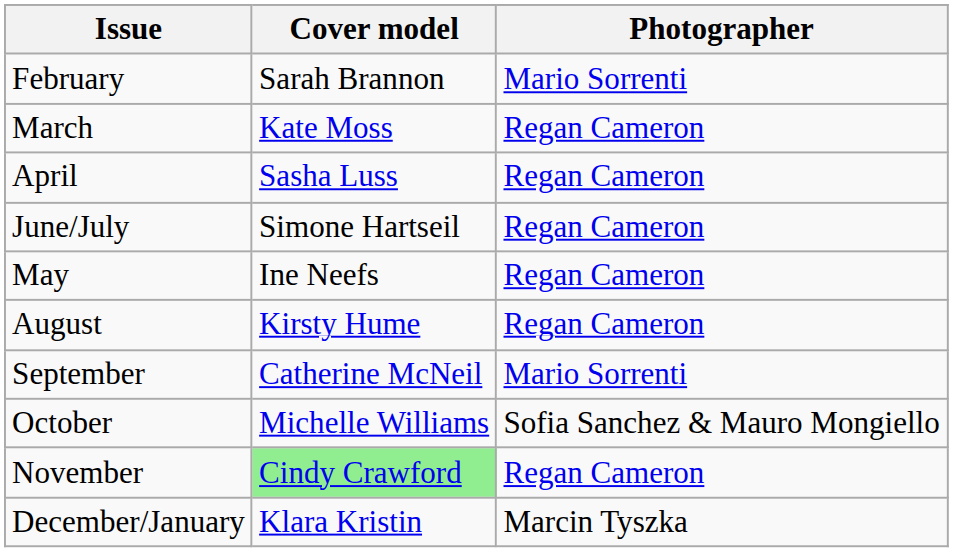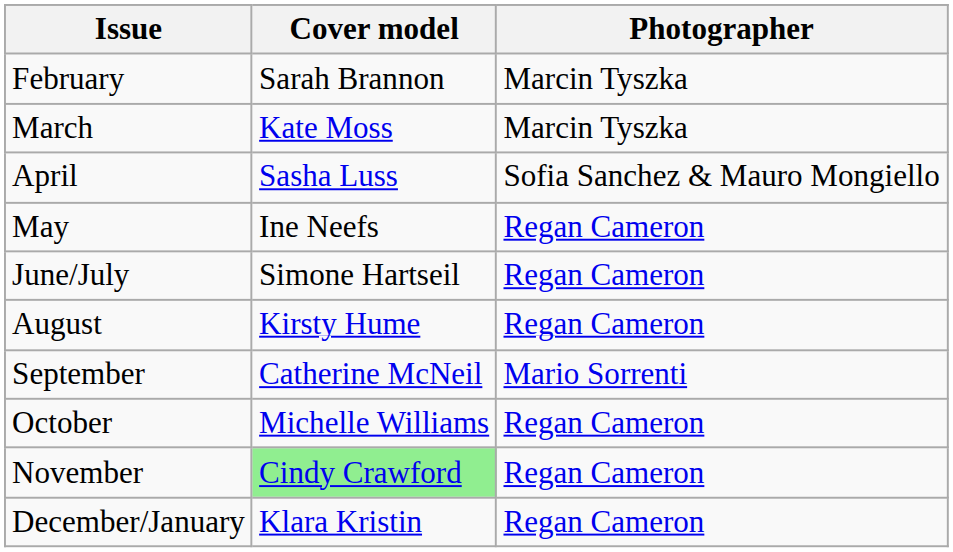February | Photographer: Mario Sorrenti -> Marcin Tyszka
March | Photographer: Regan Cameron -> Marcin Tyszka
April | Photographer: Regan Cameron -> Sofia Sanchez & Mauro Mongiello
rows swapped: May <-> June/July
October | Photographer: Sofia Sanchez & Mauro Mongiello -> Regan Cameron
December/January | Photographer: Marcin Tyszka -> Regan Cameron
